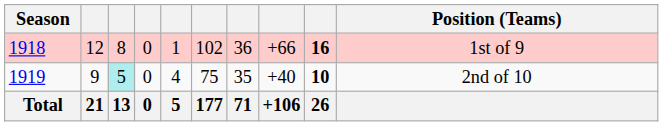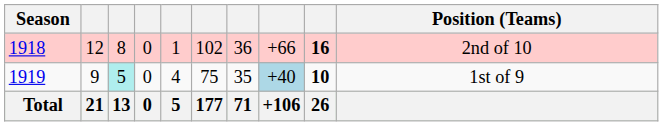1918 | Position (Teams): 1st of 9 -> 2nd of 10
1919 | column 8: no background -> lightblue background
1919 | Position (Teams): 2nd of 10 -> 1st of 9
